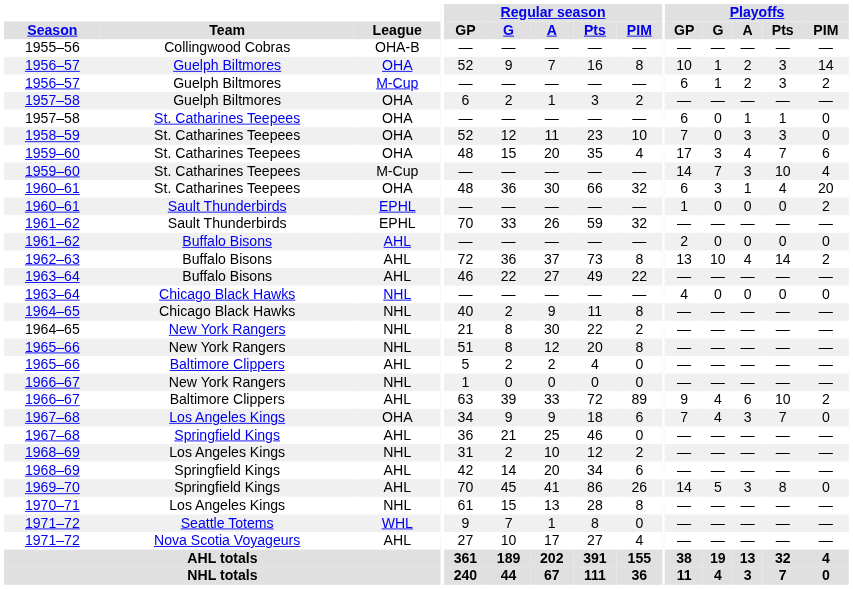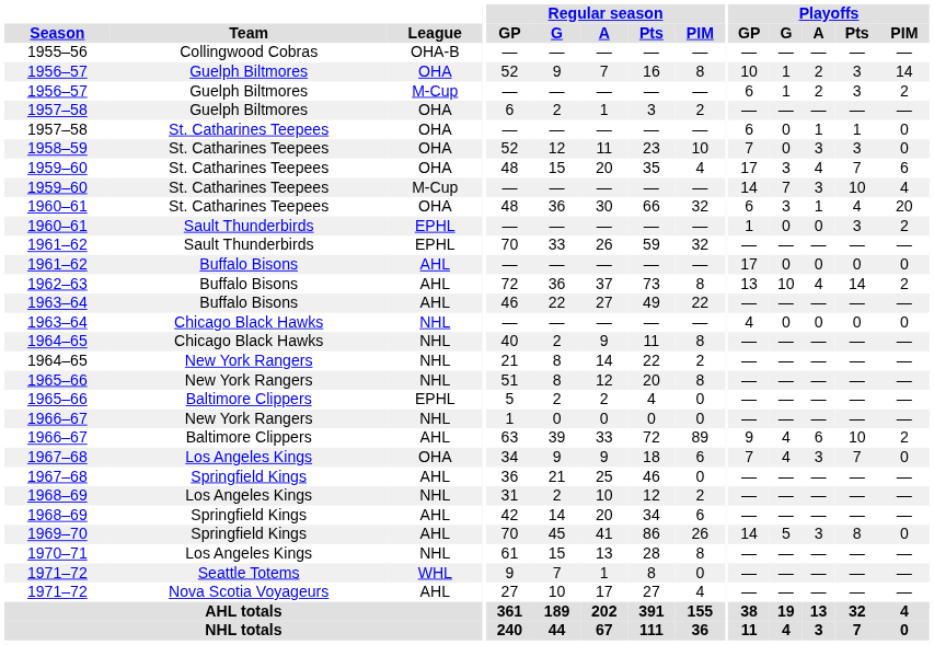1960–61 / Sault Thunderbirds | Playoffs / Pts: 0 -> 3
1961–62 / Buffalo Bisons | Playoffs / GP: 2 -> 17
1964–65 / New York Rangers | Regular season / A: 30 -> 14
1965–66 / Baltimore Clippers | League: AHL -> EPHL
